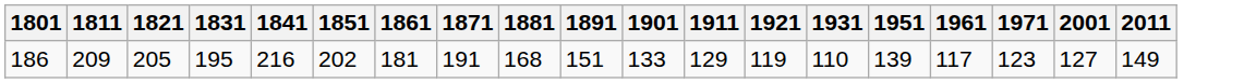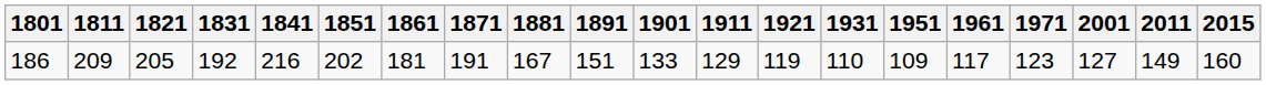+ column: 2015 | 160
186 | 1831: 195 -> 192
186 | 1881: 168 -> 167
186 | 1951: 139 -> 109
